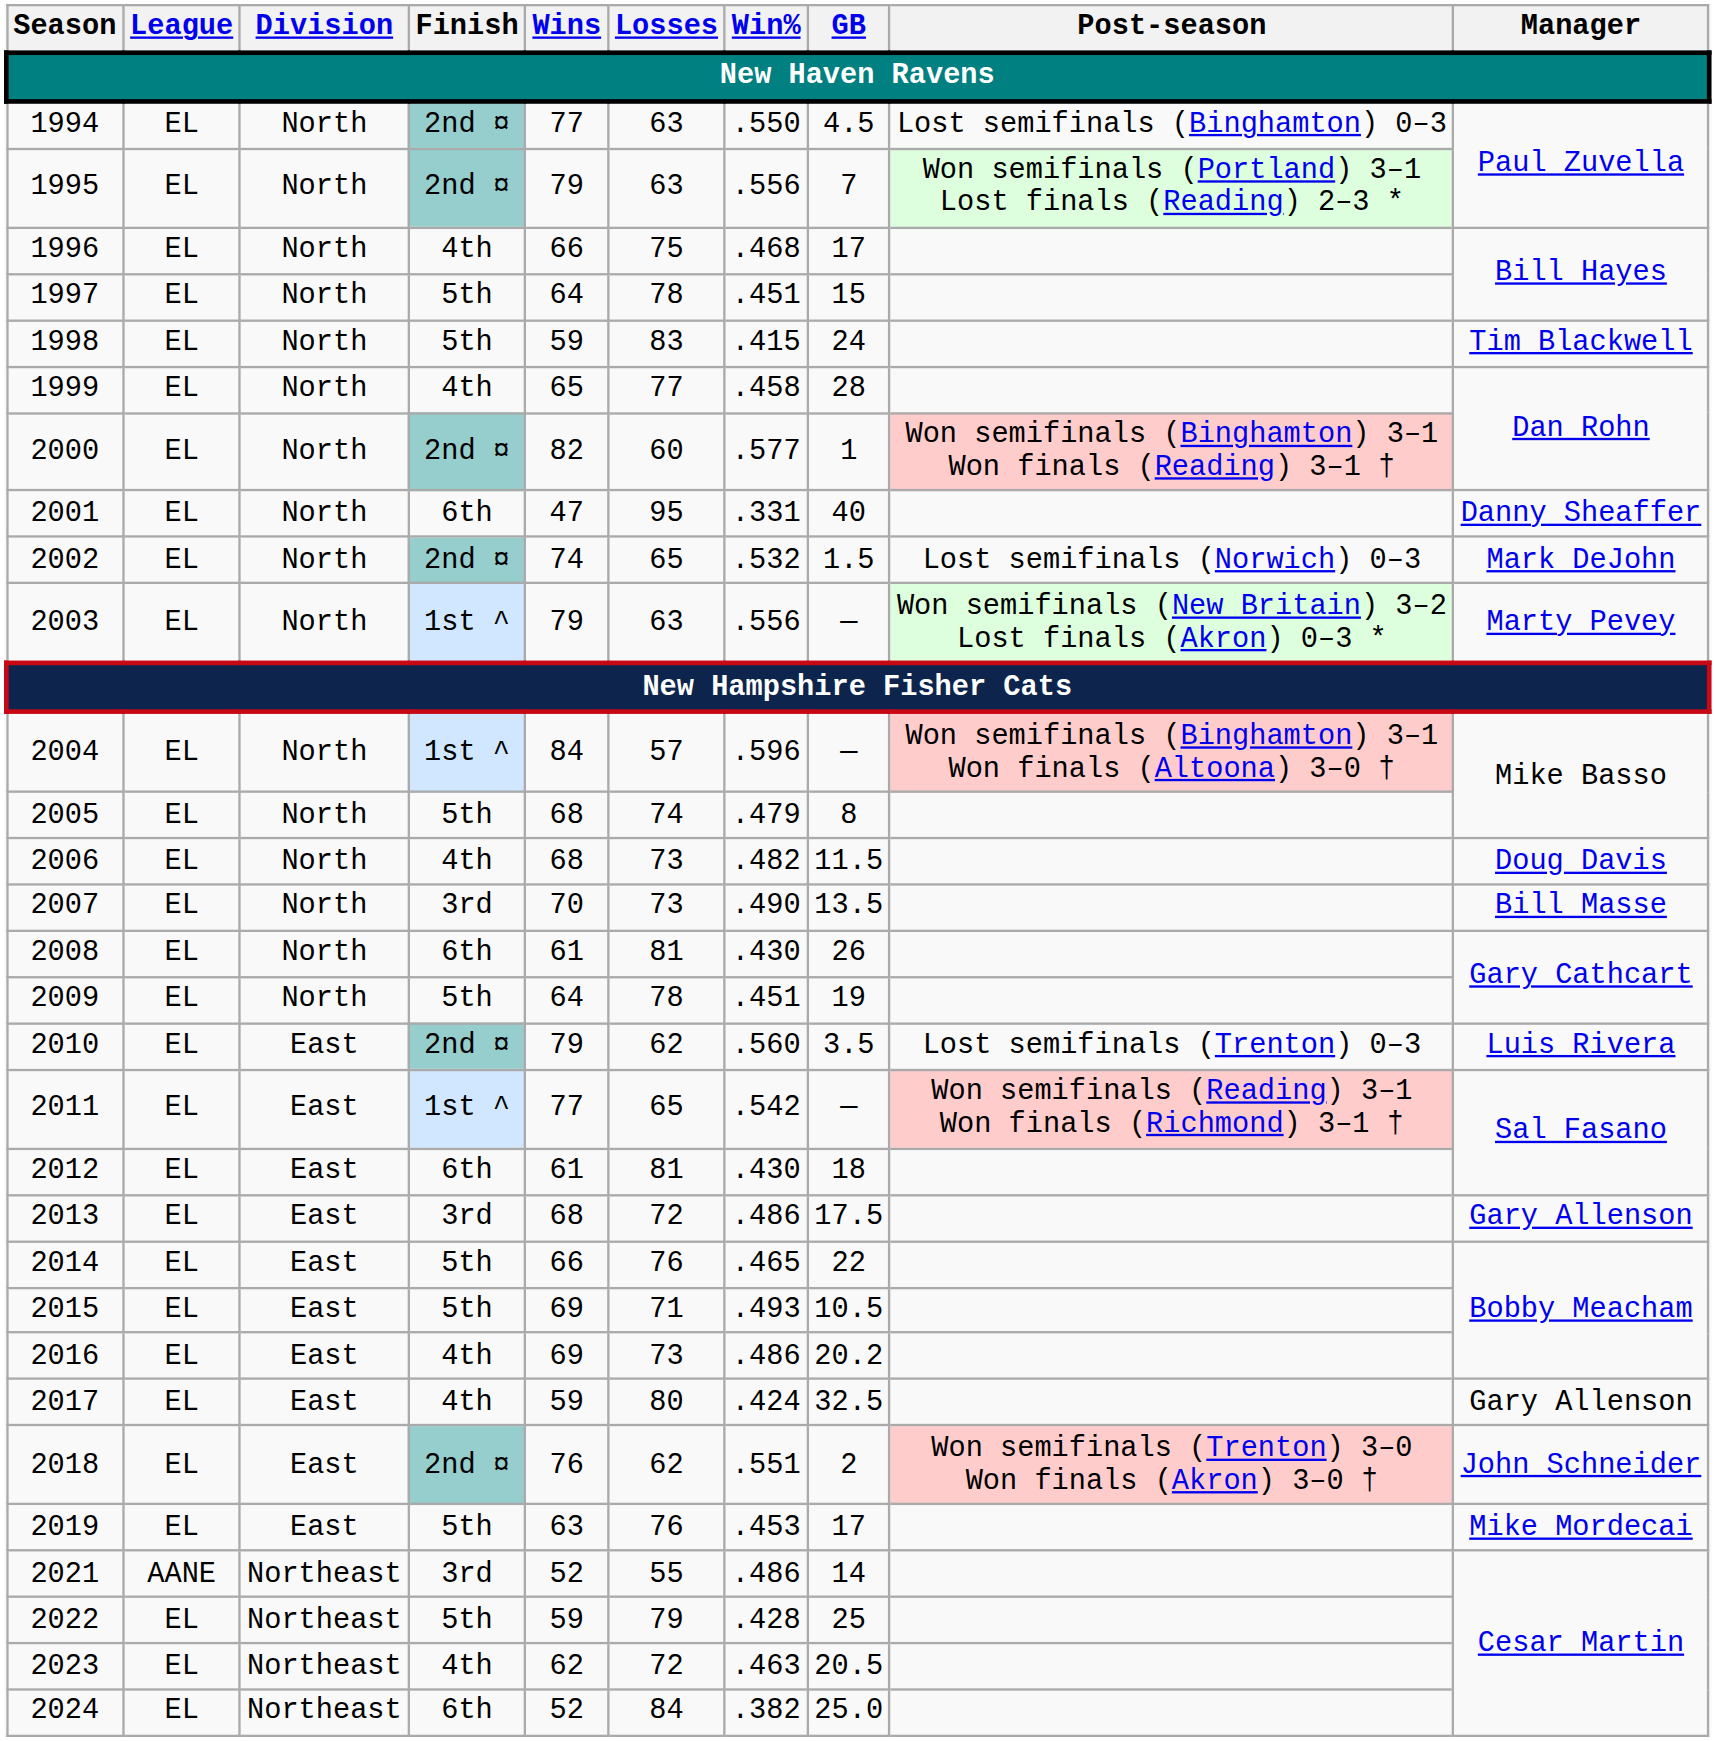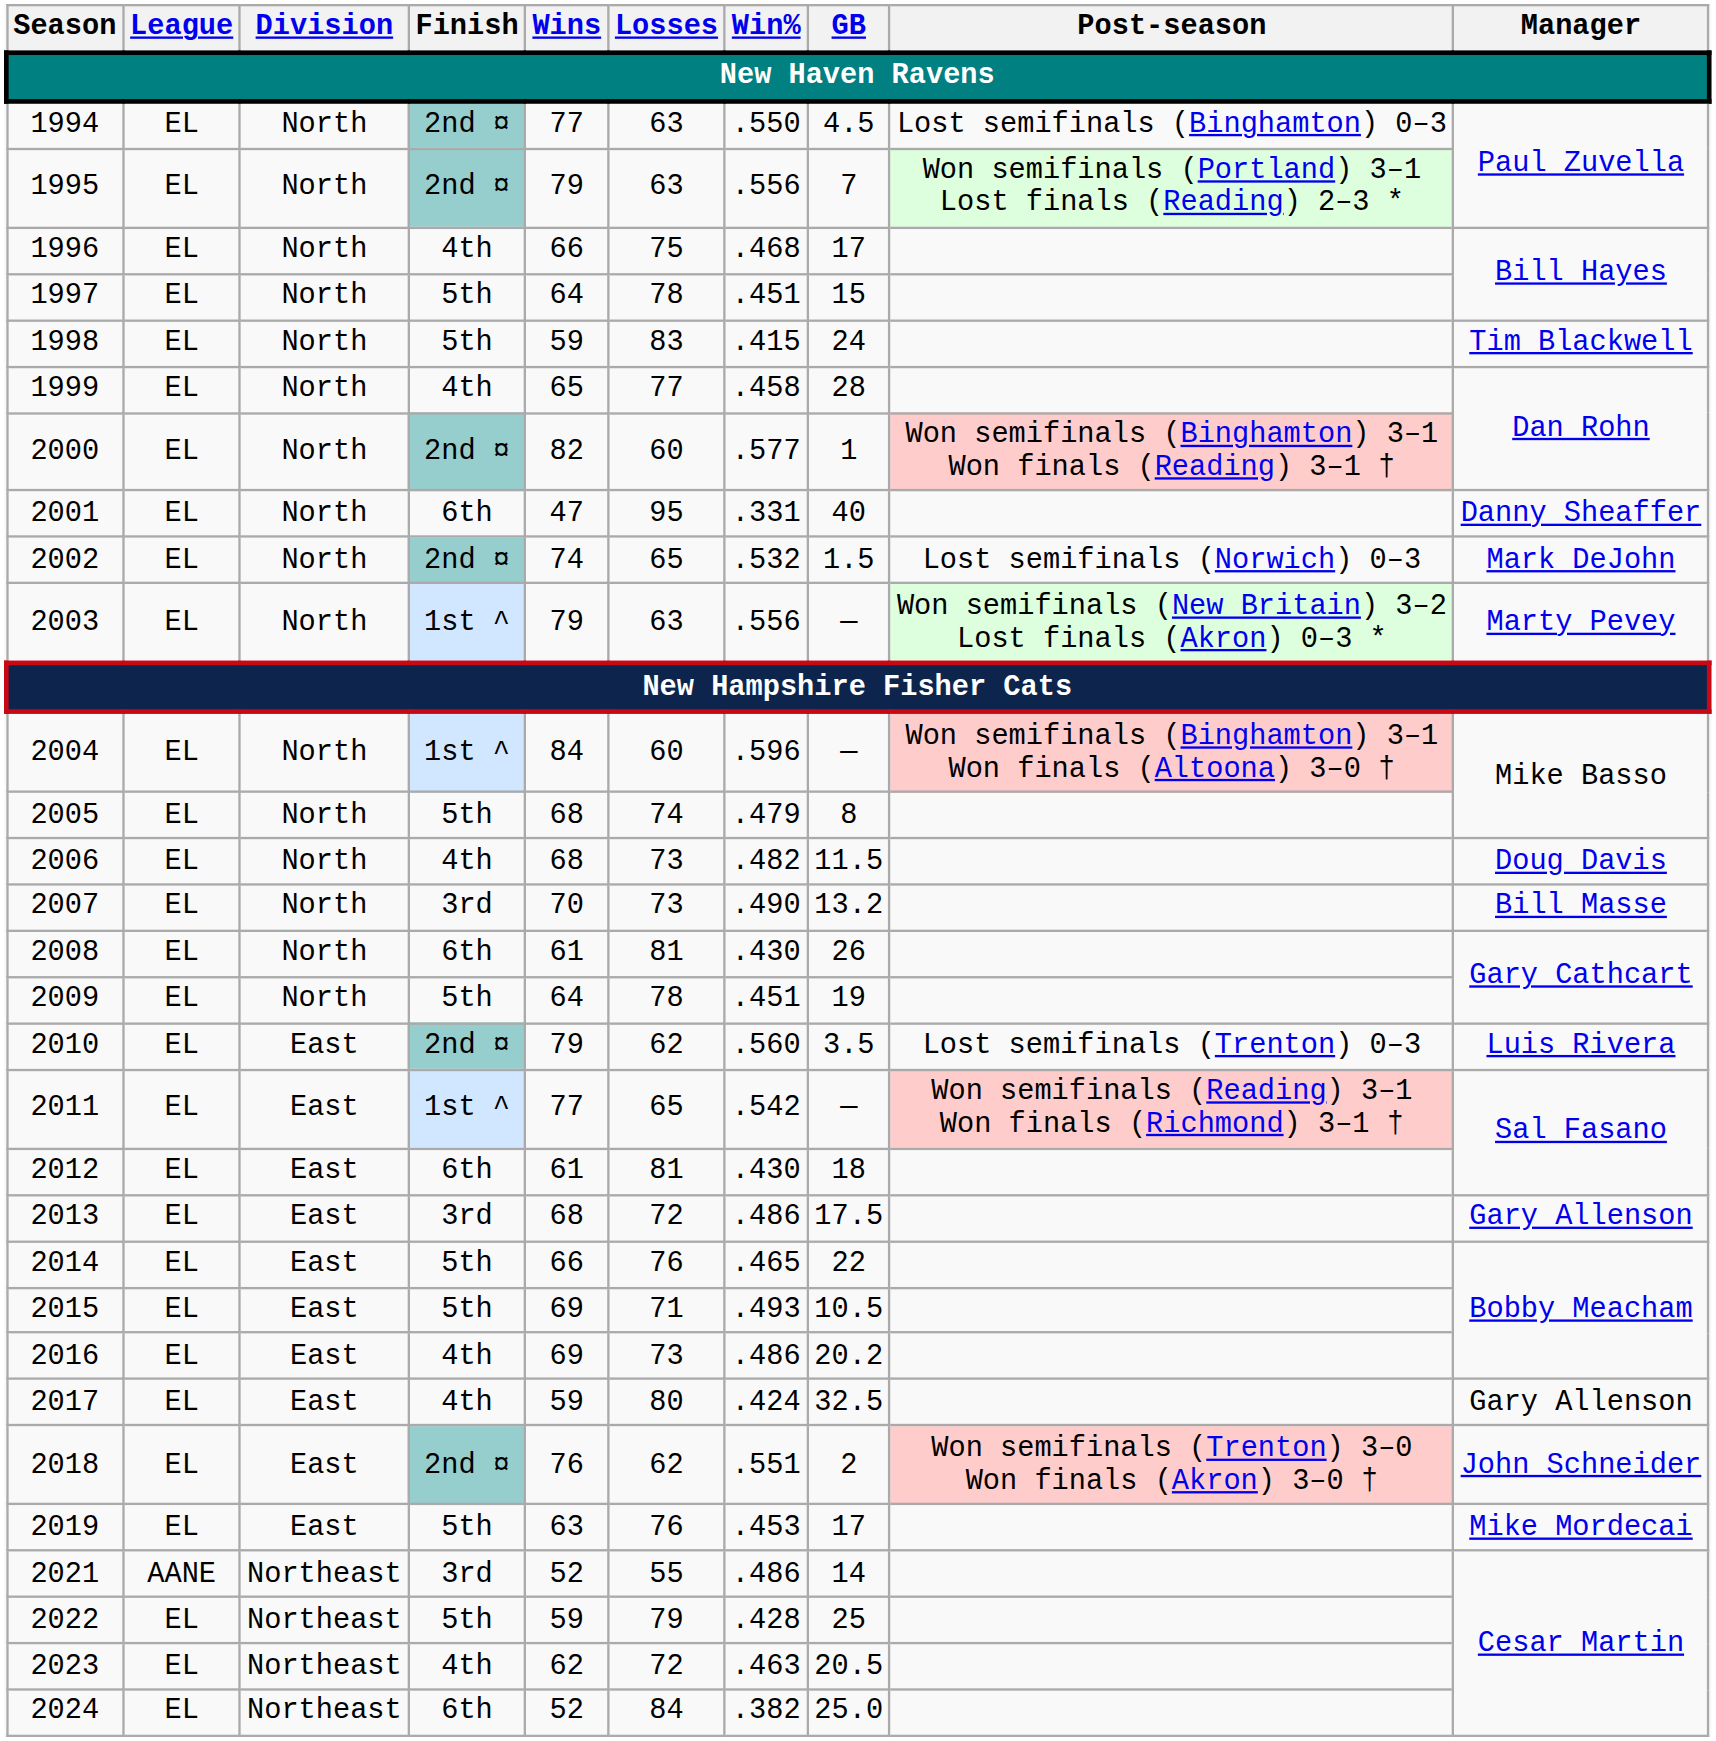2004 | Losses: 57 -> 60
2007 | GB: 13.5 -> 13.2
